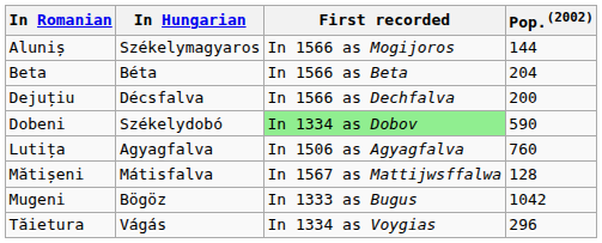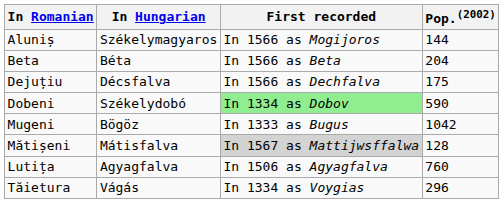Dejuțiu | Pop.(2002): 200 -> 175
rows swapped: Lutița <-> Mugeni
Mătișeni | First recorded: no background -> lightgrey background
